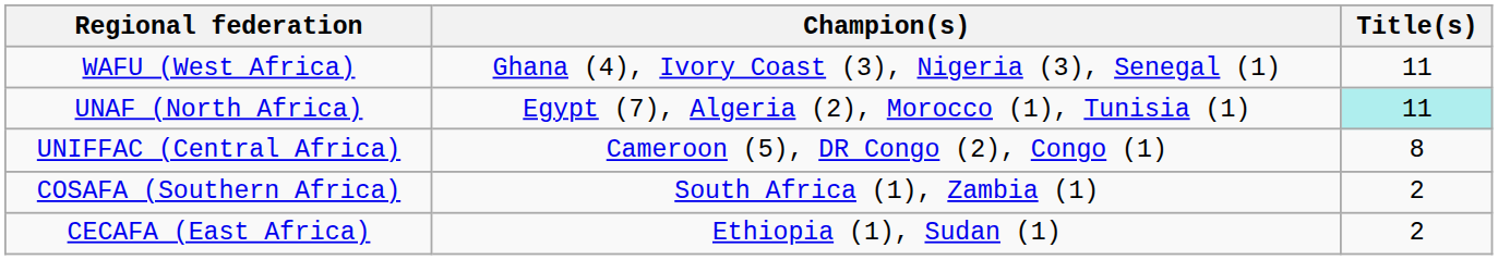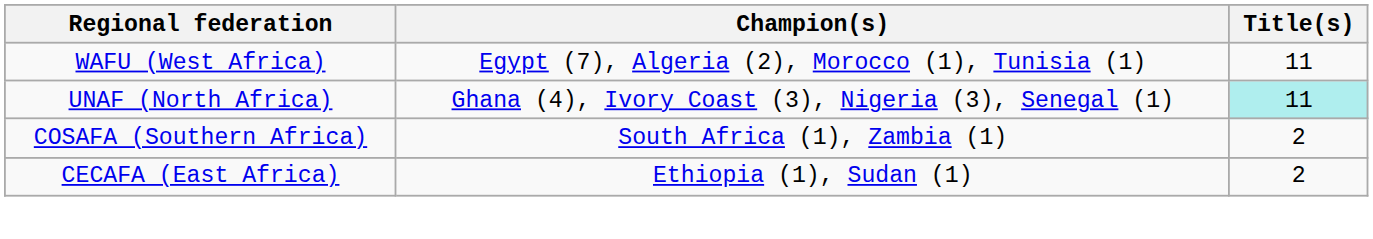WAFU (West Africa) | Champion(s): Ghana (4), Ivory Coast (3), Nigeria (3), Senegal (1) -> Egypt (7), Algeria (2), Morocco (1), Tunisia (1)
UNAF (North Africa) | Champion(s): Egypt (7), Algeria (2), Morocco (1), Tunisia (1) -> Ghana (4), Ivory Coast (3), Nigeria (3), Senegal (1)
- row: UNIFFAC (Central Africa) | Cameroon (5), DR Congo (2), Congo (1) | 8
